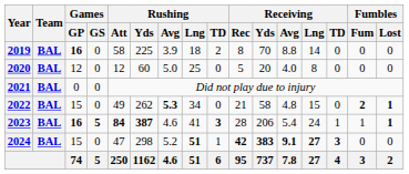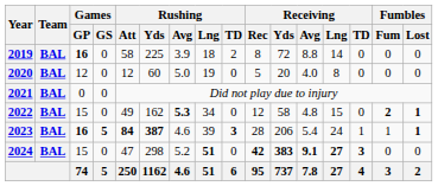2019 | Receiving / Yds: 70 -> 72
2020 | Rushing / Lng: 25 -> 19
2022 | Rushing / Yds: 262 -> 162
2022 | Receiving / Rec: 21 -> 12
2023 | Rushing / Lng: 41 -> 39
2024 | Rushing / TD: 1 -> 0
